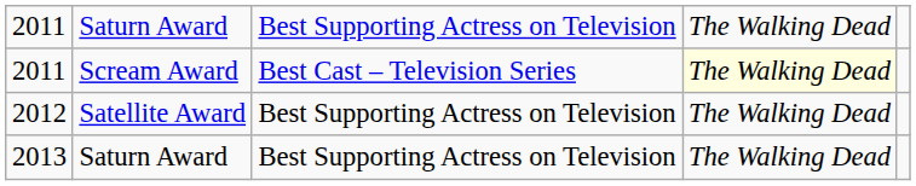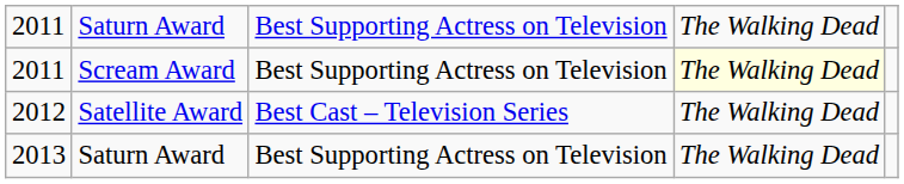Scream Award | column 3: Best Cast – Television Series -> Best Supporting Actress on Television
Satellite Award | column 3: Best Supporting Actress on Television -> Best Cast – Television Series
